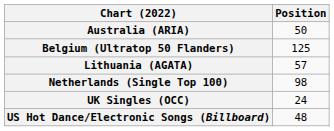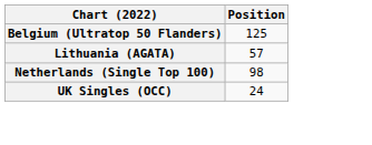- row: Australia (ARIA) | 50
- row: US Hot Dance/Electronic Songs (Billboard) | 48
